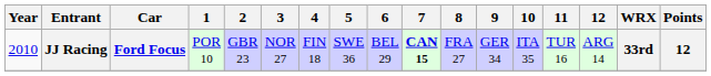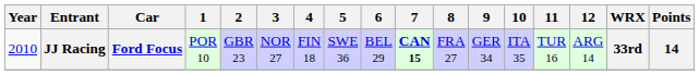JJ Racing | Points: 12 -> 14
